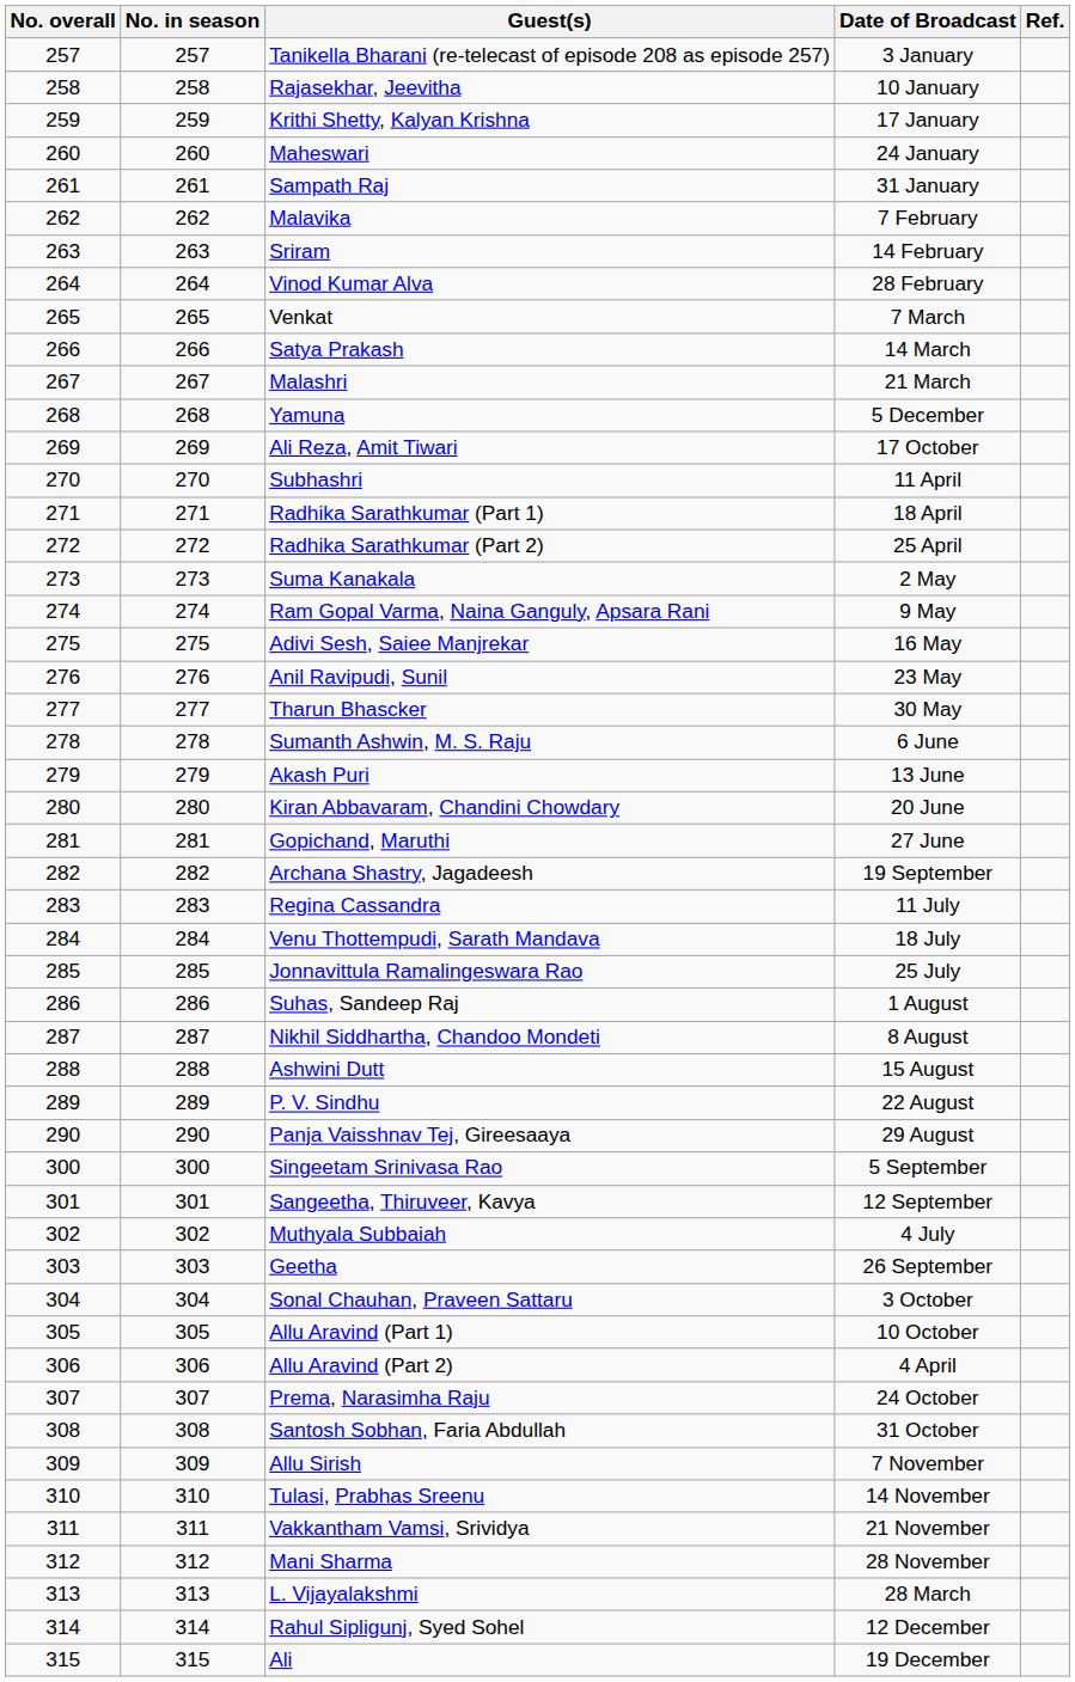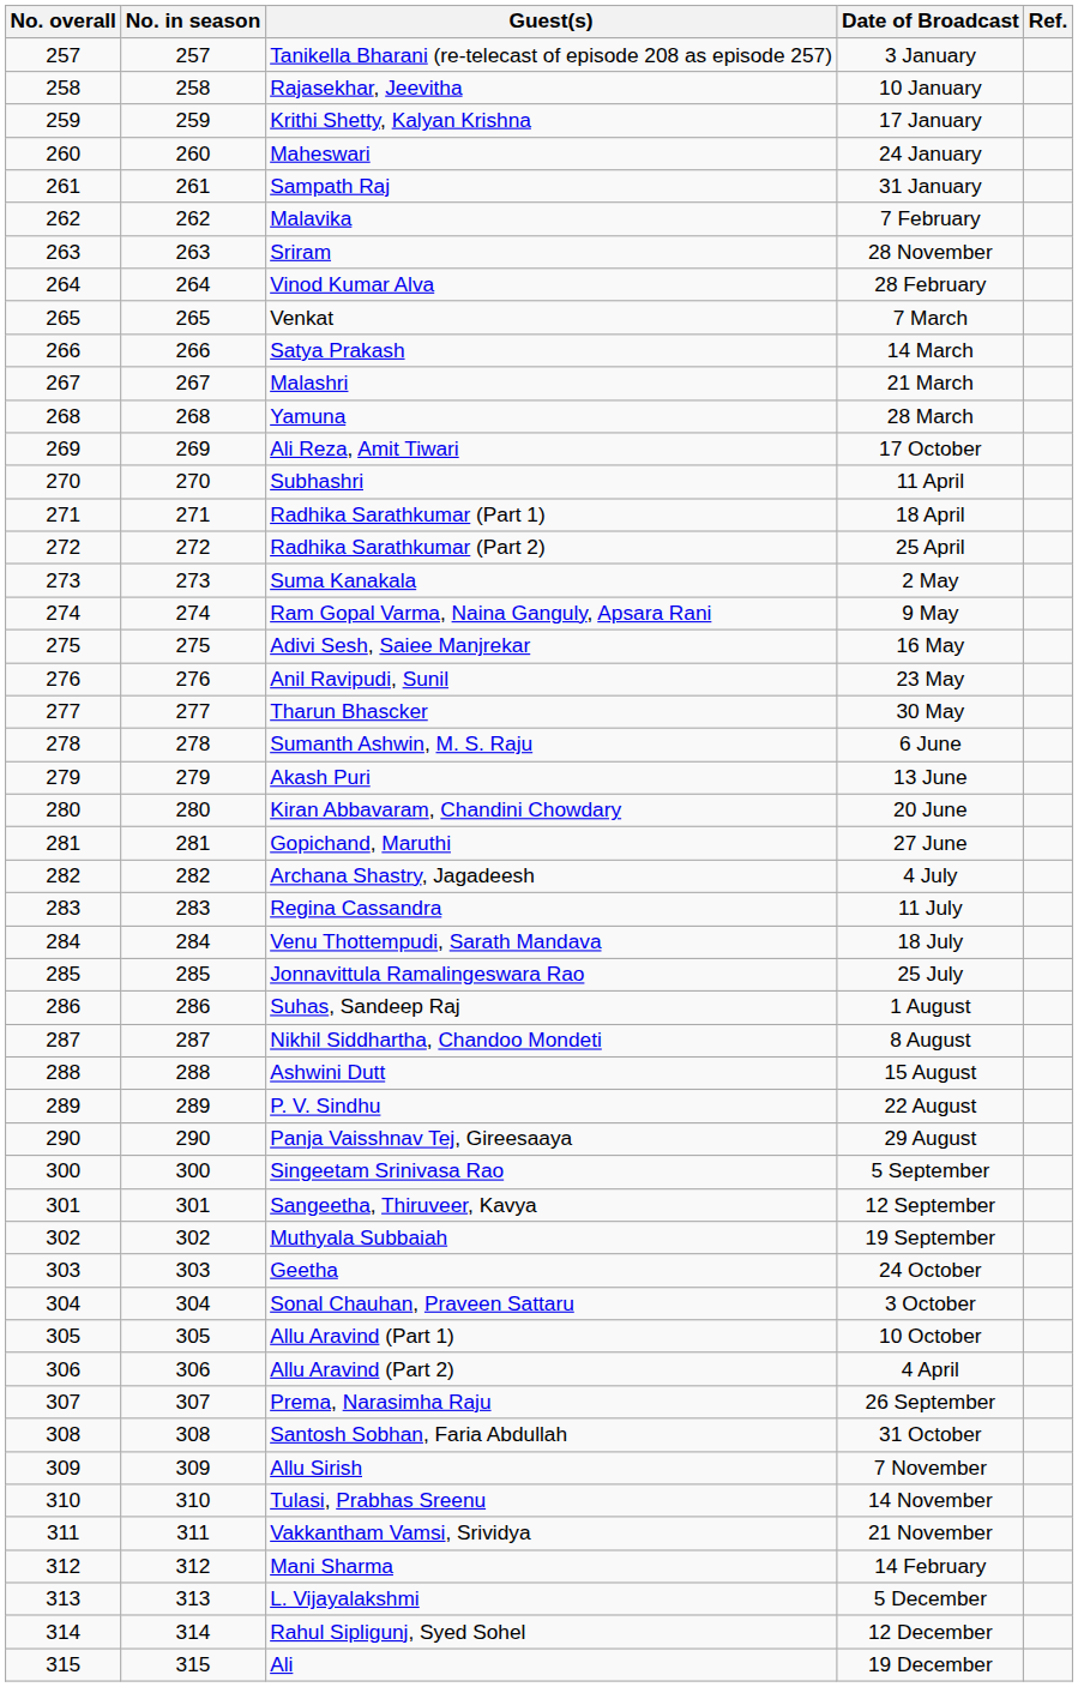Sriram | Date of Broadcast: 14 February -> 28 November
Yamuna | Date of Broadcast: 5 December -> 28 March
Archana Shastry, Jagadeesh | Date of Broadcast: 19 September -> 4 July
Muthyala Subbaiah | Date of Broadcast: 4 July -> 19 September
Geetha | Date of Broadcast: 26 September -> 24 October
Prema, Narasimha Raju | Date of Broadcast: 24 October -> 26 September
Mani Sharma | Date of Broadcast: 28 November -> 14 February
L. Vijayalakshmi | Date of Broadcast: 28 March -> 5 December
